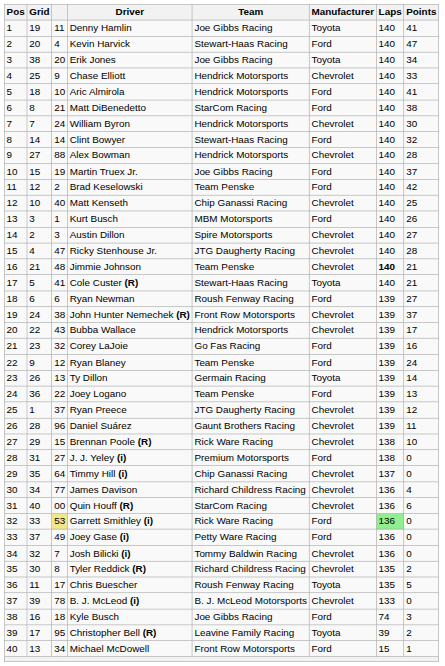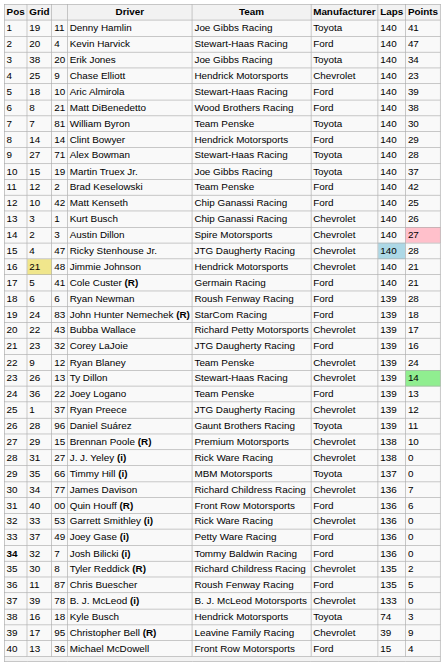Chase Elliott | Points: 33 -> 23
Aric Almirola | Team: Hendrick Motorsports -> Stewart-Haas Racing
Aric Almirola | Points: 41 -> 39
Matt DiBenedetto | Team: StarCom Racing -> Wood Brothers Racing
William Byron | column 3: 24 -> 81
William Byron | Team: Hendrick Motorsports -> Team Penske
William Byron | Manufacturer: Chevrolet -> Toyota
Clint Bowyer | Team: Stewart-Haas Racing -> Hendrick Motorsports
Clint Bowyer | Points: 32 -> 29
Alex Bowman | column 3: 88 -> 71
Alex Bowman | Team: Hendrick Motorsports -> Stewart-Haas Racing
Alex Bowman | Manufacturer: Chevrolet -> Toyota
Martin Truex Jr. | Manufacturer: Ford -> Toyota
Matt Kenseth | column 3: 40 -> 42
Matt Kenseth | Manufacturer: Chevrolet -> Ford
Kurt Busch | Team: MBM Motorsports -> Chip Ganassi Racing
Kurt Busch | Manufacturer: Ford -> Chevrolet
Austin Dillon | Points: no background -> pink background
Ricky Stenhouse Jr. | Laps: no background -> lightblue background
Jimmie Johnson | Grid: no background -> khaki background
Jimmie Johnson | Team: Team Penske -> Hendrick Motorsports
Jimmie Johnson | Laps: bold -> normal
Cole Custer (R) | Team: Stewart-Haas Racing -> Germain Racing
Cole Custer (R) | Manufacturer: Toyota -> Ford
Ryan Newman | Points: 27 -> 28
John Hunter Nemechek (R) | column 3: 38 -> 83
John Hunter Nemechek (R) | Team: Front Row Motorsports -> StarCom Racing
John Hunter Nemechek (R) | Manufacturer: Chevrolet -> Ford
John Hunter Nemechek (R) | Points: 37 -> 18
Bubba Wallace | Team: Hendrick Motorsports -> Richard Petty Motorsports
Corey LaJoie | Team: Go Fas Racing -> JTG Daugherty Racing
Ryan Blaney | Manufacturer: Ford -> Chevrolet
Ty Dillon | Team: Germain Racing -> Stewart-Haas Racing
Ty Dillon | Manufacturer: Toyota -> Chevrolet
Ty Dillon | Points: no background -> lightgreen background
Daniel Suárez | Manufacturer: Chevrolet -> Toyota
Brennan Poole (R) | Team: Rick Ware Racing -> Premium Motorsports
J. J. Yeley (i) | Team: Premium Motorsports -> Rick Ware Racing
J. J. Yeley (i) | Manufacturer: Ford -> Chevrolet
Timmy Hill (i) | column 3: 64 -> 66
Timmy Hill (i) | Team: Chip Ganassi Racing -> MBM Motorsports
Timmy Hill (i) | Manufacturer: Chevrolet -> Toyota
James Davison | Points: 4 -> 7
Quin Houff (R) | Team: StarCom Racing -> Front Row Motorsports
Quin Houff (R) | Manufacturer: Chevrolet -> Ford
Garrett Smithley (i) | column 3: khaki background -> no background
Garrett Smithley (i) | Manufacturer: Ford -> Chevrolet
Garrett Smithley (i) | Laps: lightgreen background -> no background
Josh Bilicki (i) | Pos: normal -> bold
Josh Bilicki (i) | Manufacturer: Chevrolet -> Ford
Chris Buescher | column 3: 17 -> 87
Chris Buescher | Manufacturer: Toyota -> Ford
Kyle Busch | Team: Joe Gibbs Racing -> Hendrick Motorsports
Kyle Busch | Manufacturer: Ford -> Toyota
Christopher Bell (R) | Manufacturer: Toyota -> Chevrolet
Christopher Bell (R) | Points: 2 -> 9
Michael McDowell | column 3: 34 -> 36
Michael McDowell | Points: 1 -> 4
